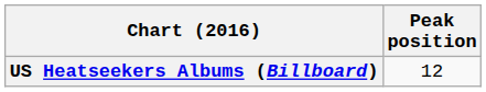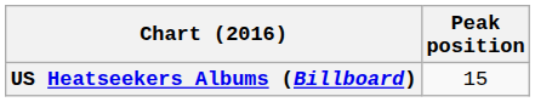US Heatseekers Albums (Billboard) | Peak position: 12 -> 15
